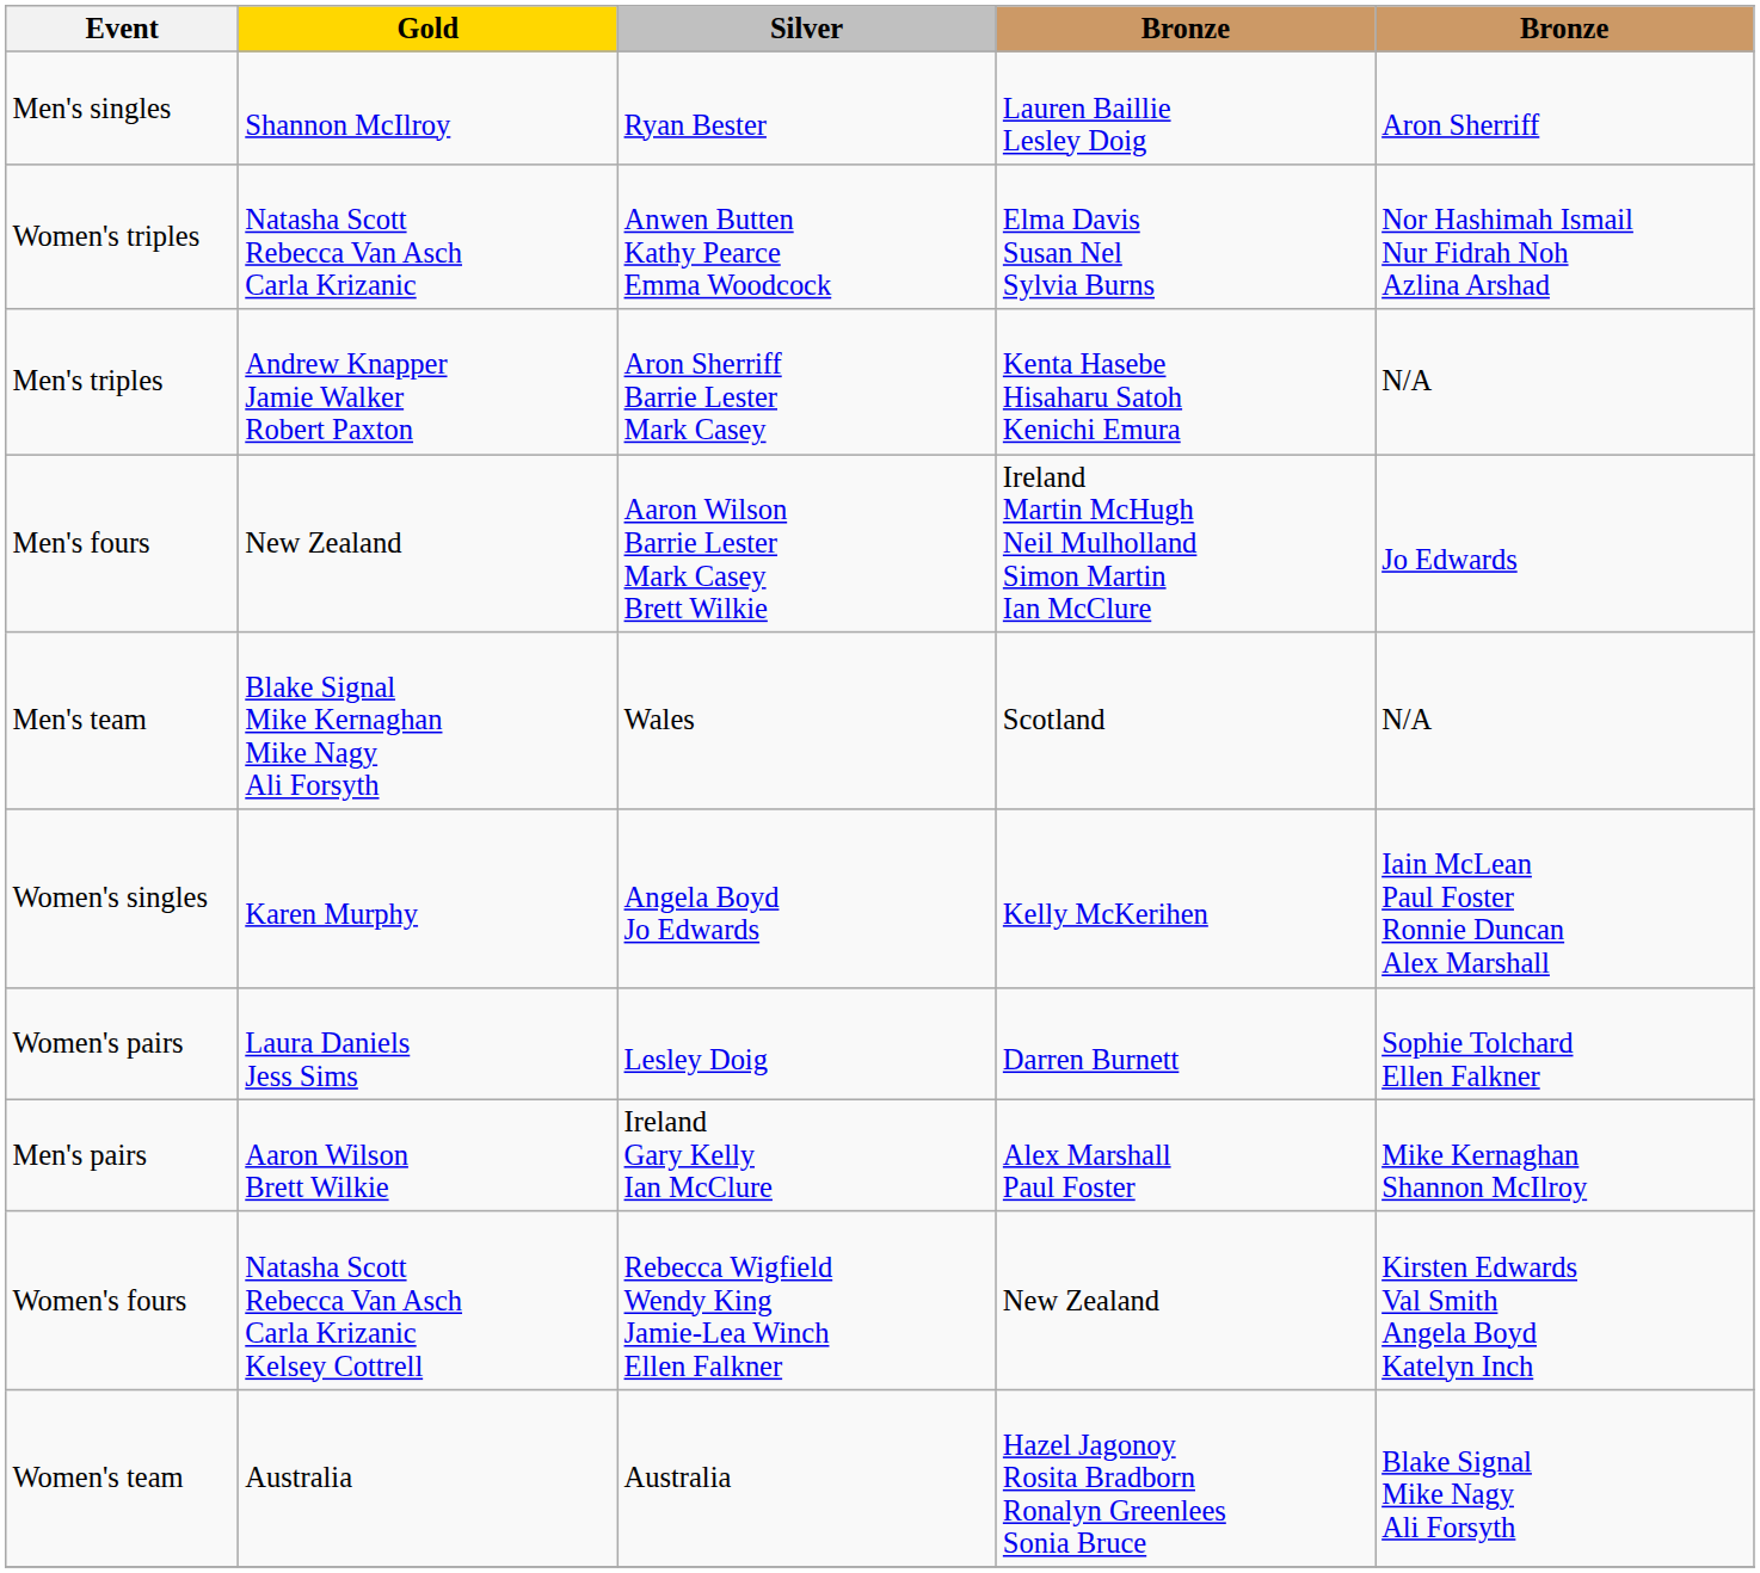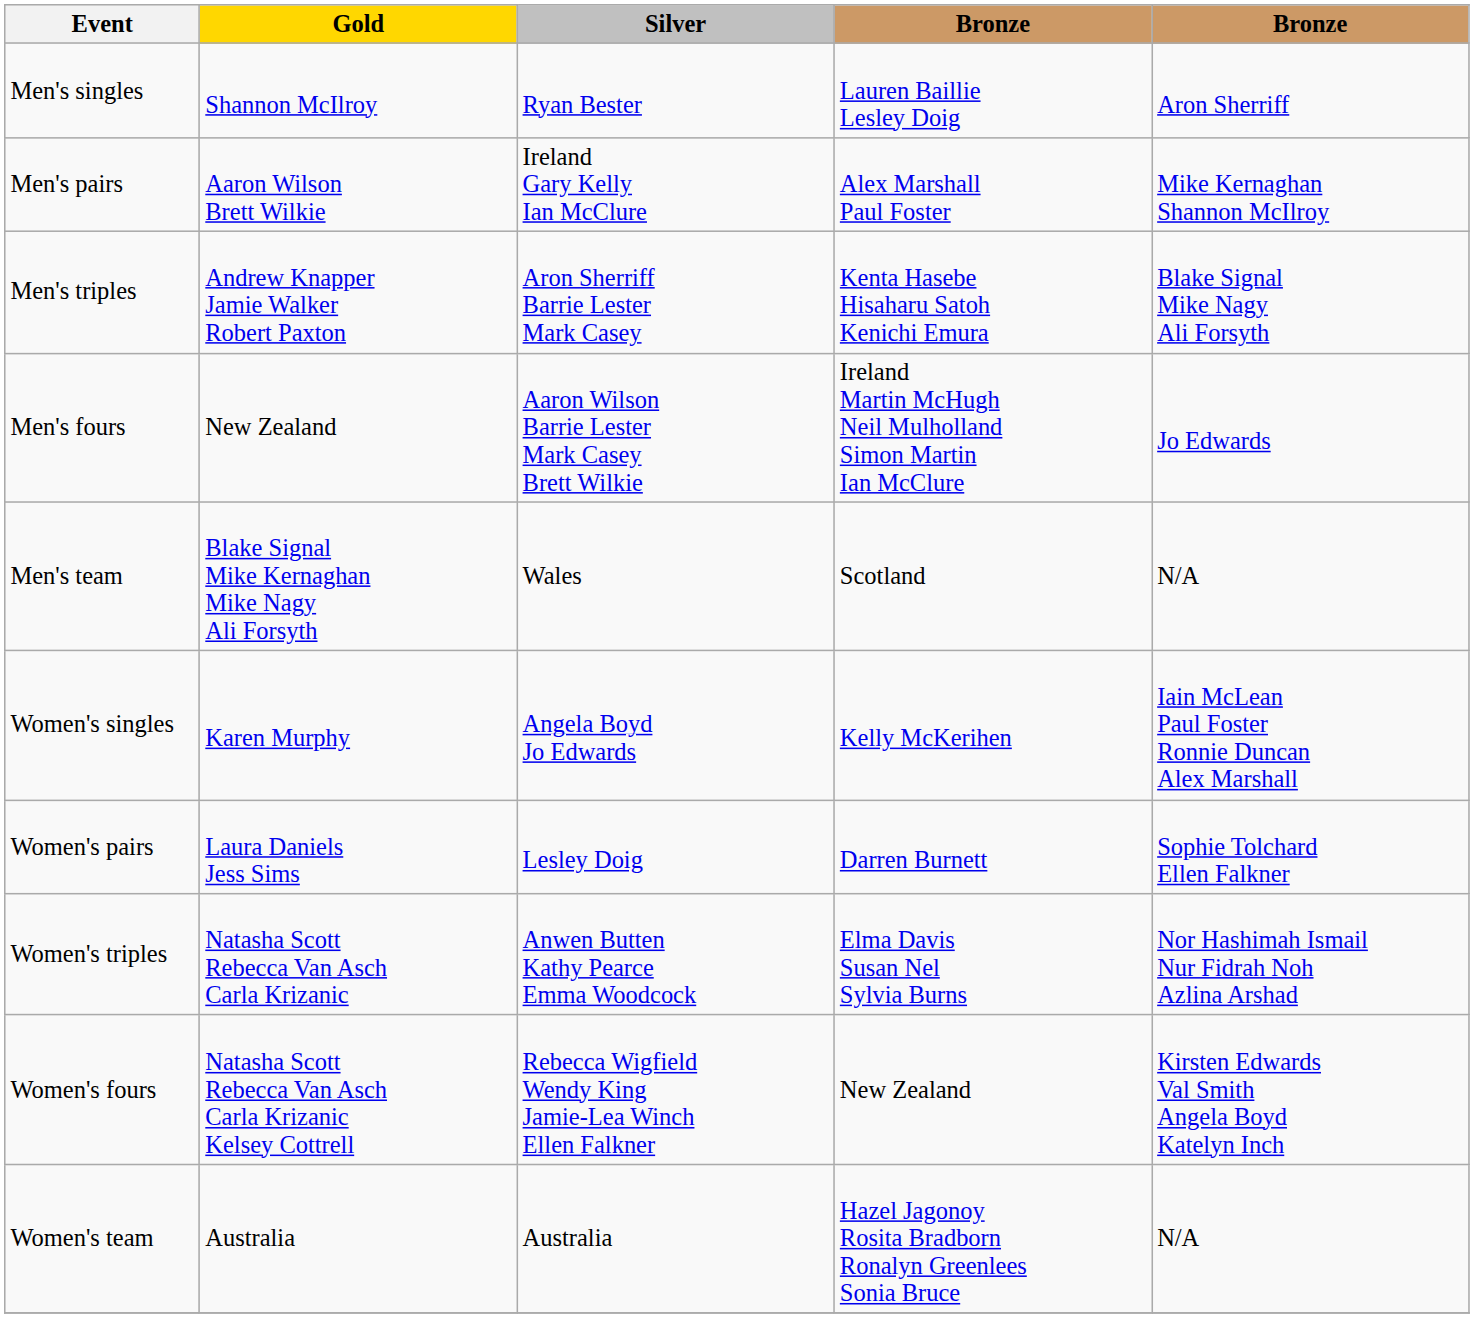rows swapped: Men's pairs <-> Women's triples
Men's triples | column 5: N/A -> Blake Signal Mike Nagy Ali Forsyth
Women's team | column 5: Blake Signal Mike Nagy Ali Forsyth -> N/A
